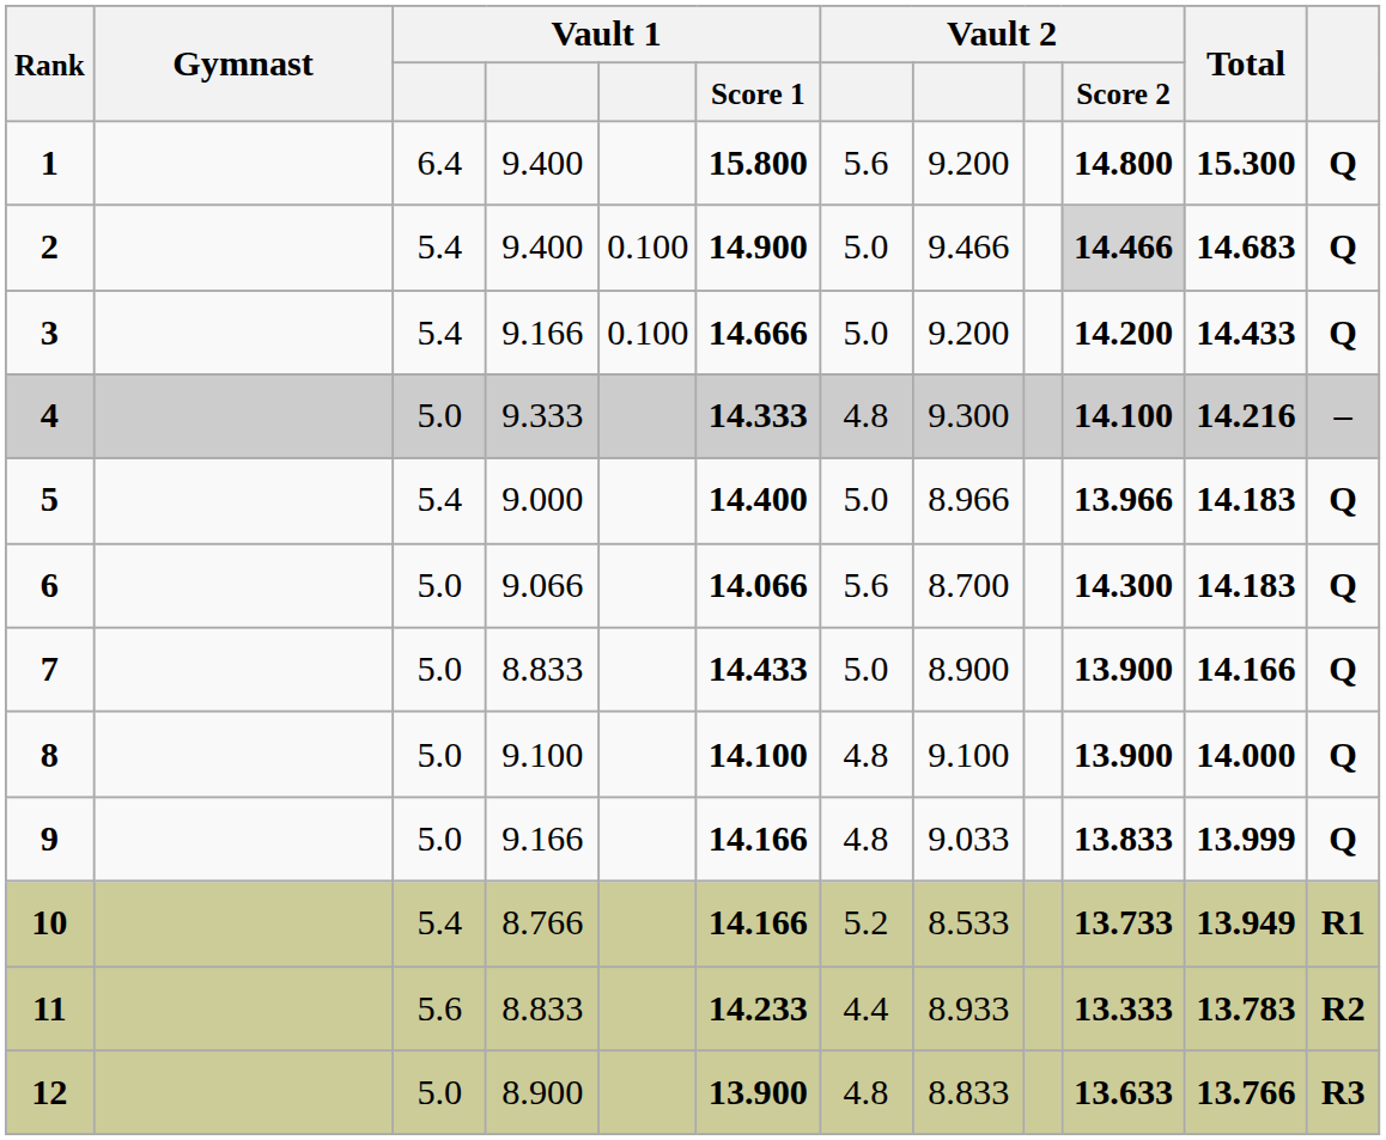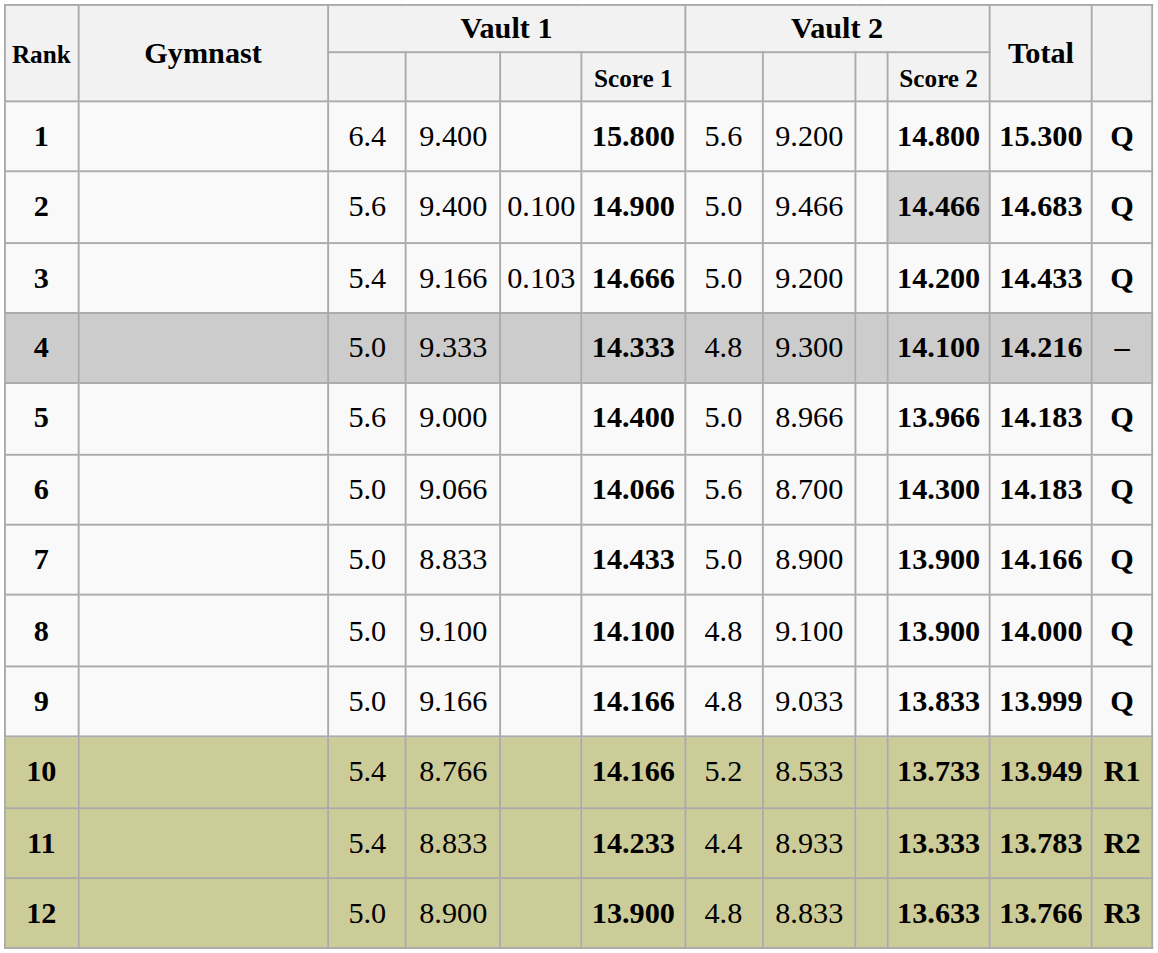2 | column 3: 5.4 -> 5.6
3 | column 5: 0.100 -> 0.103
5 | column 3: 5.4 -> 5.6
11 | column 3: 5.6 -> 5.4
